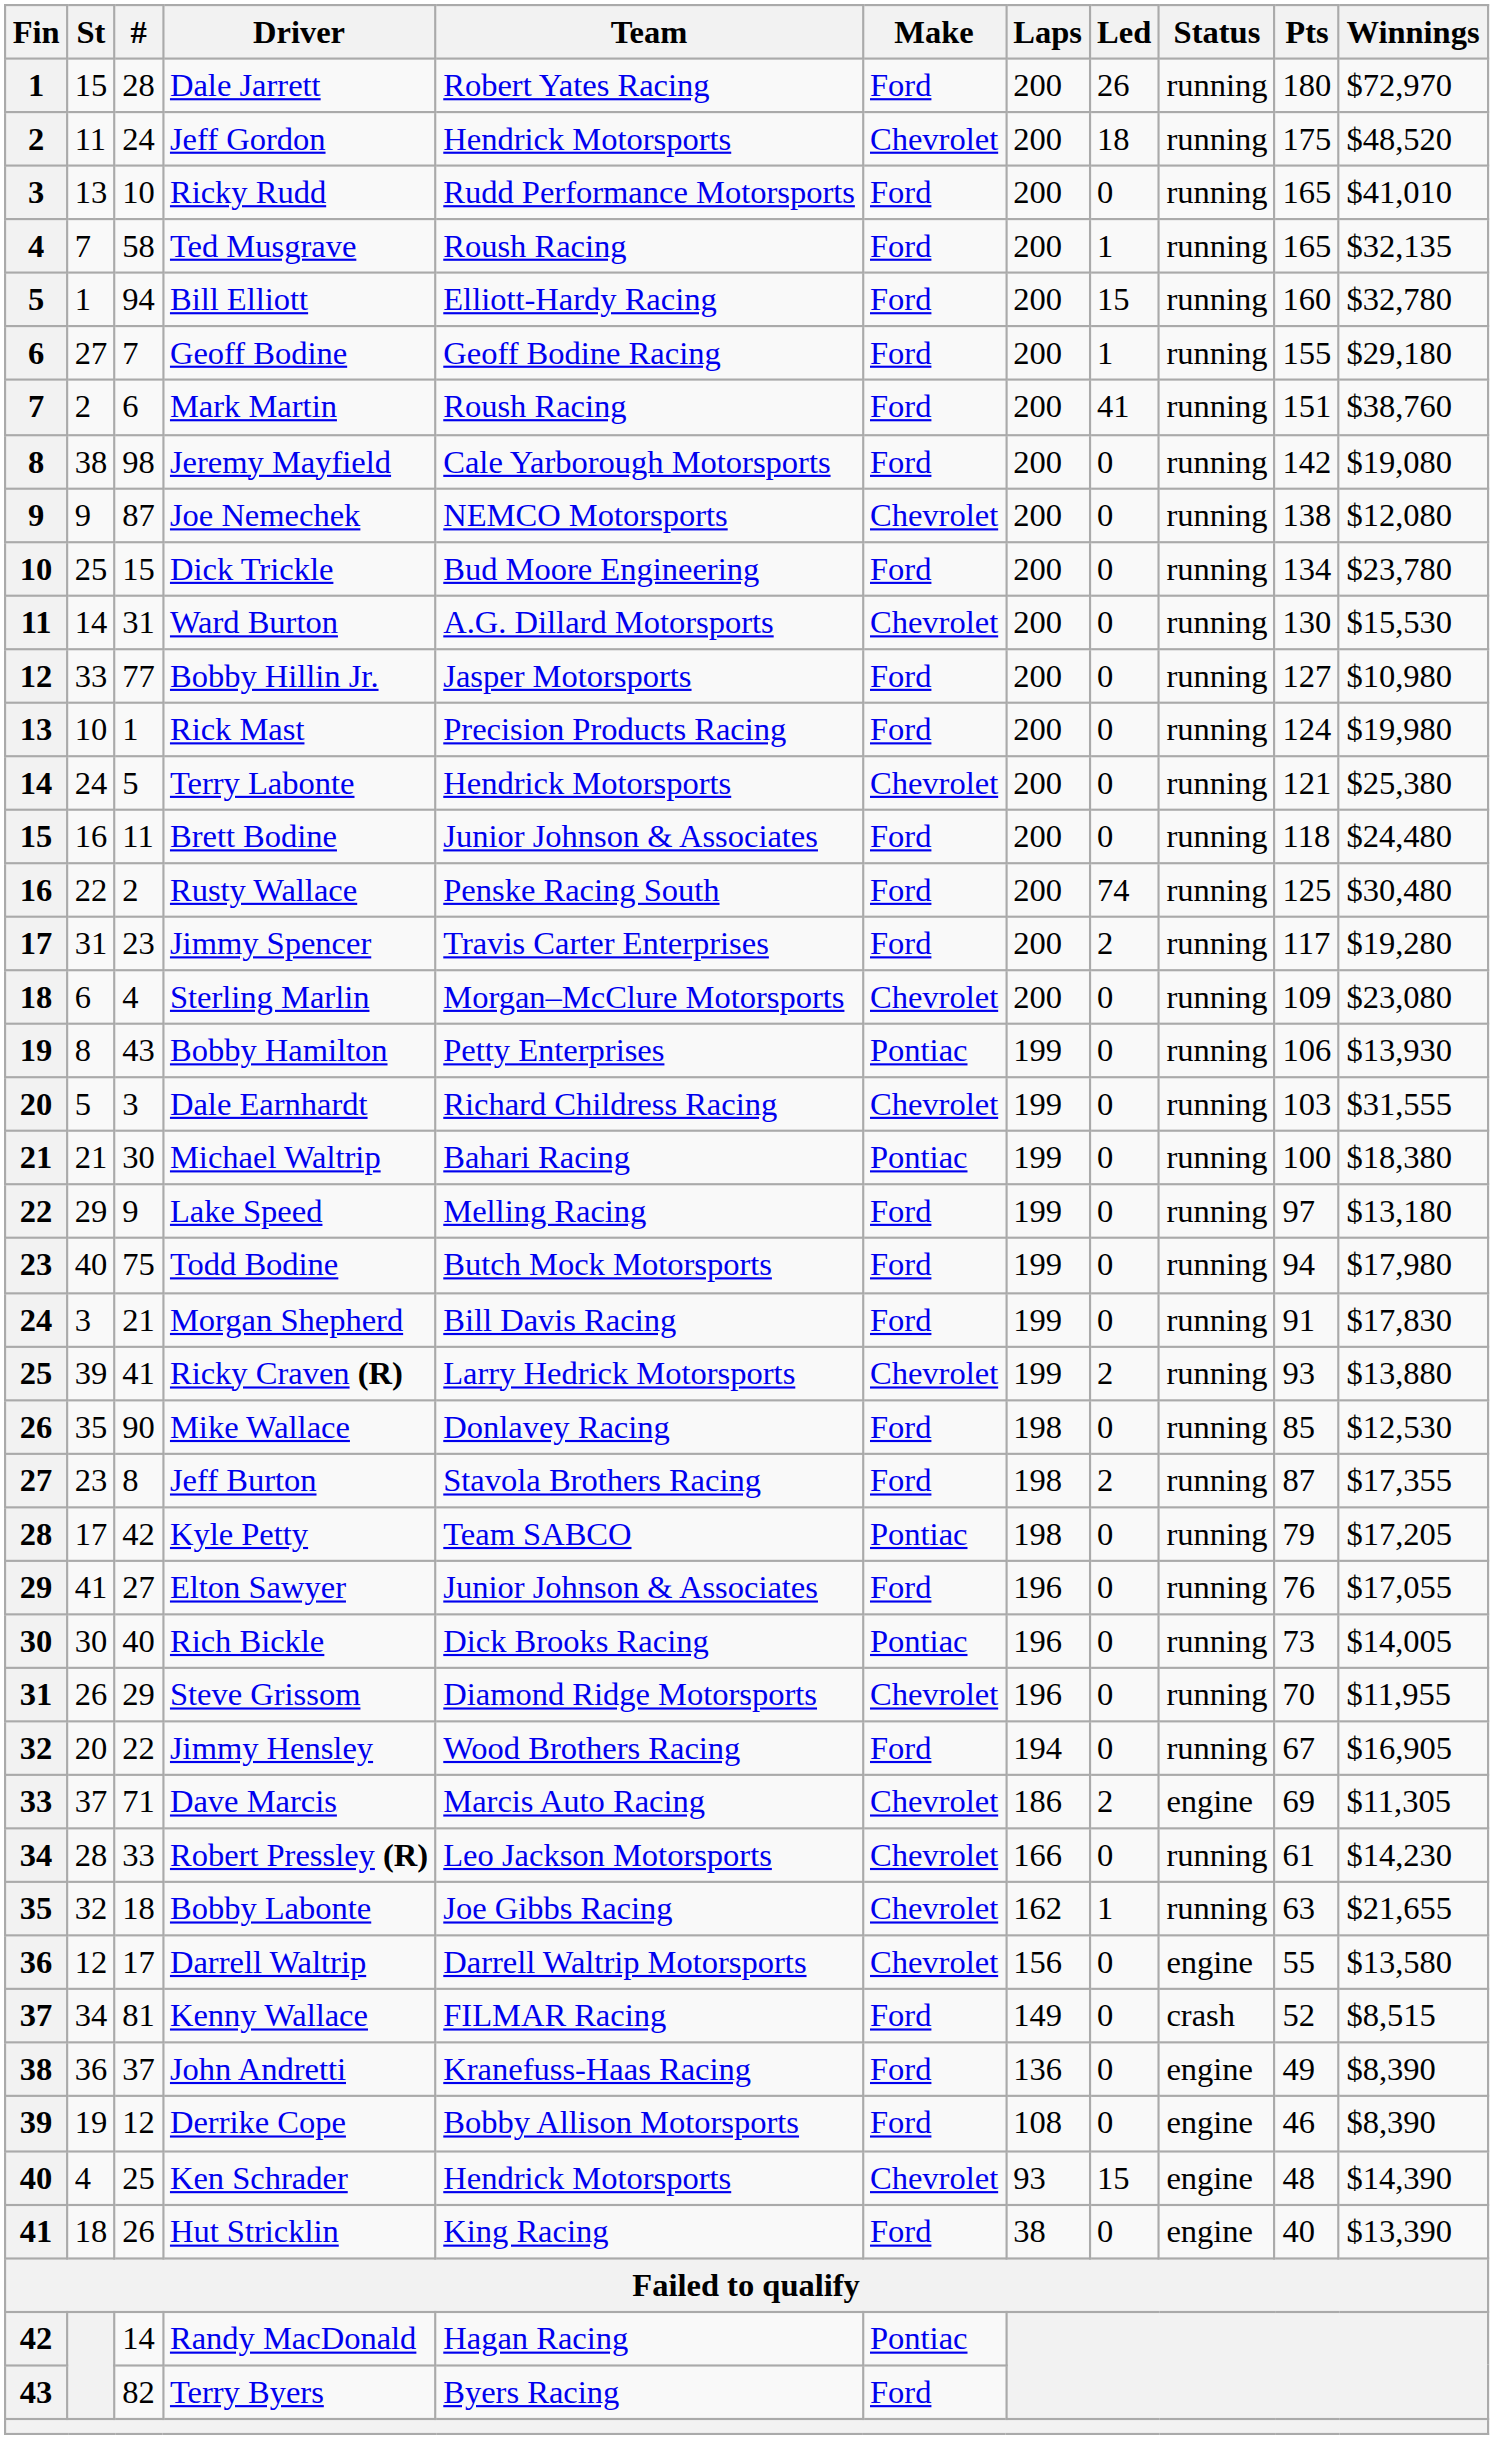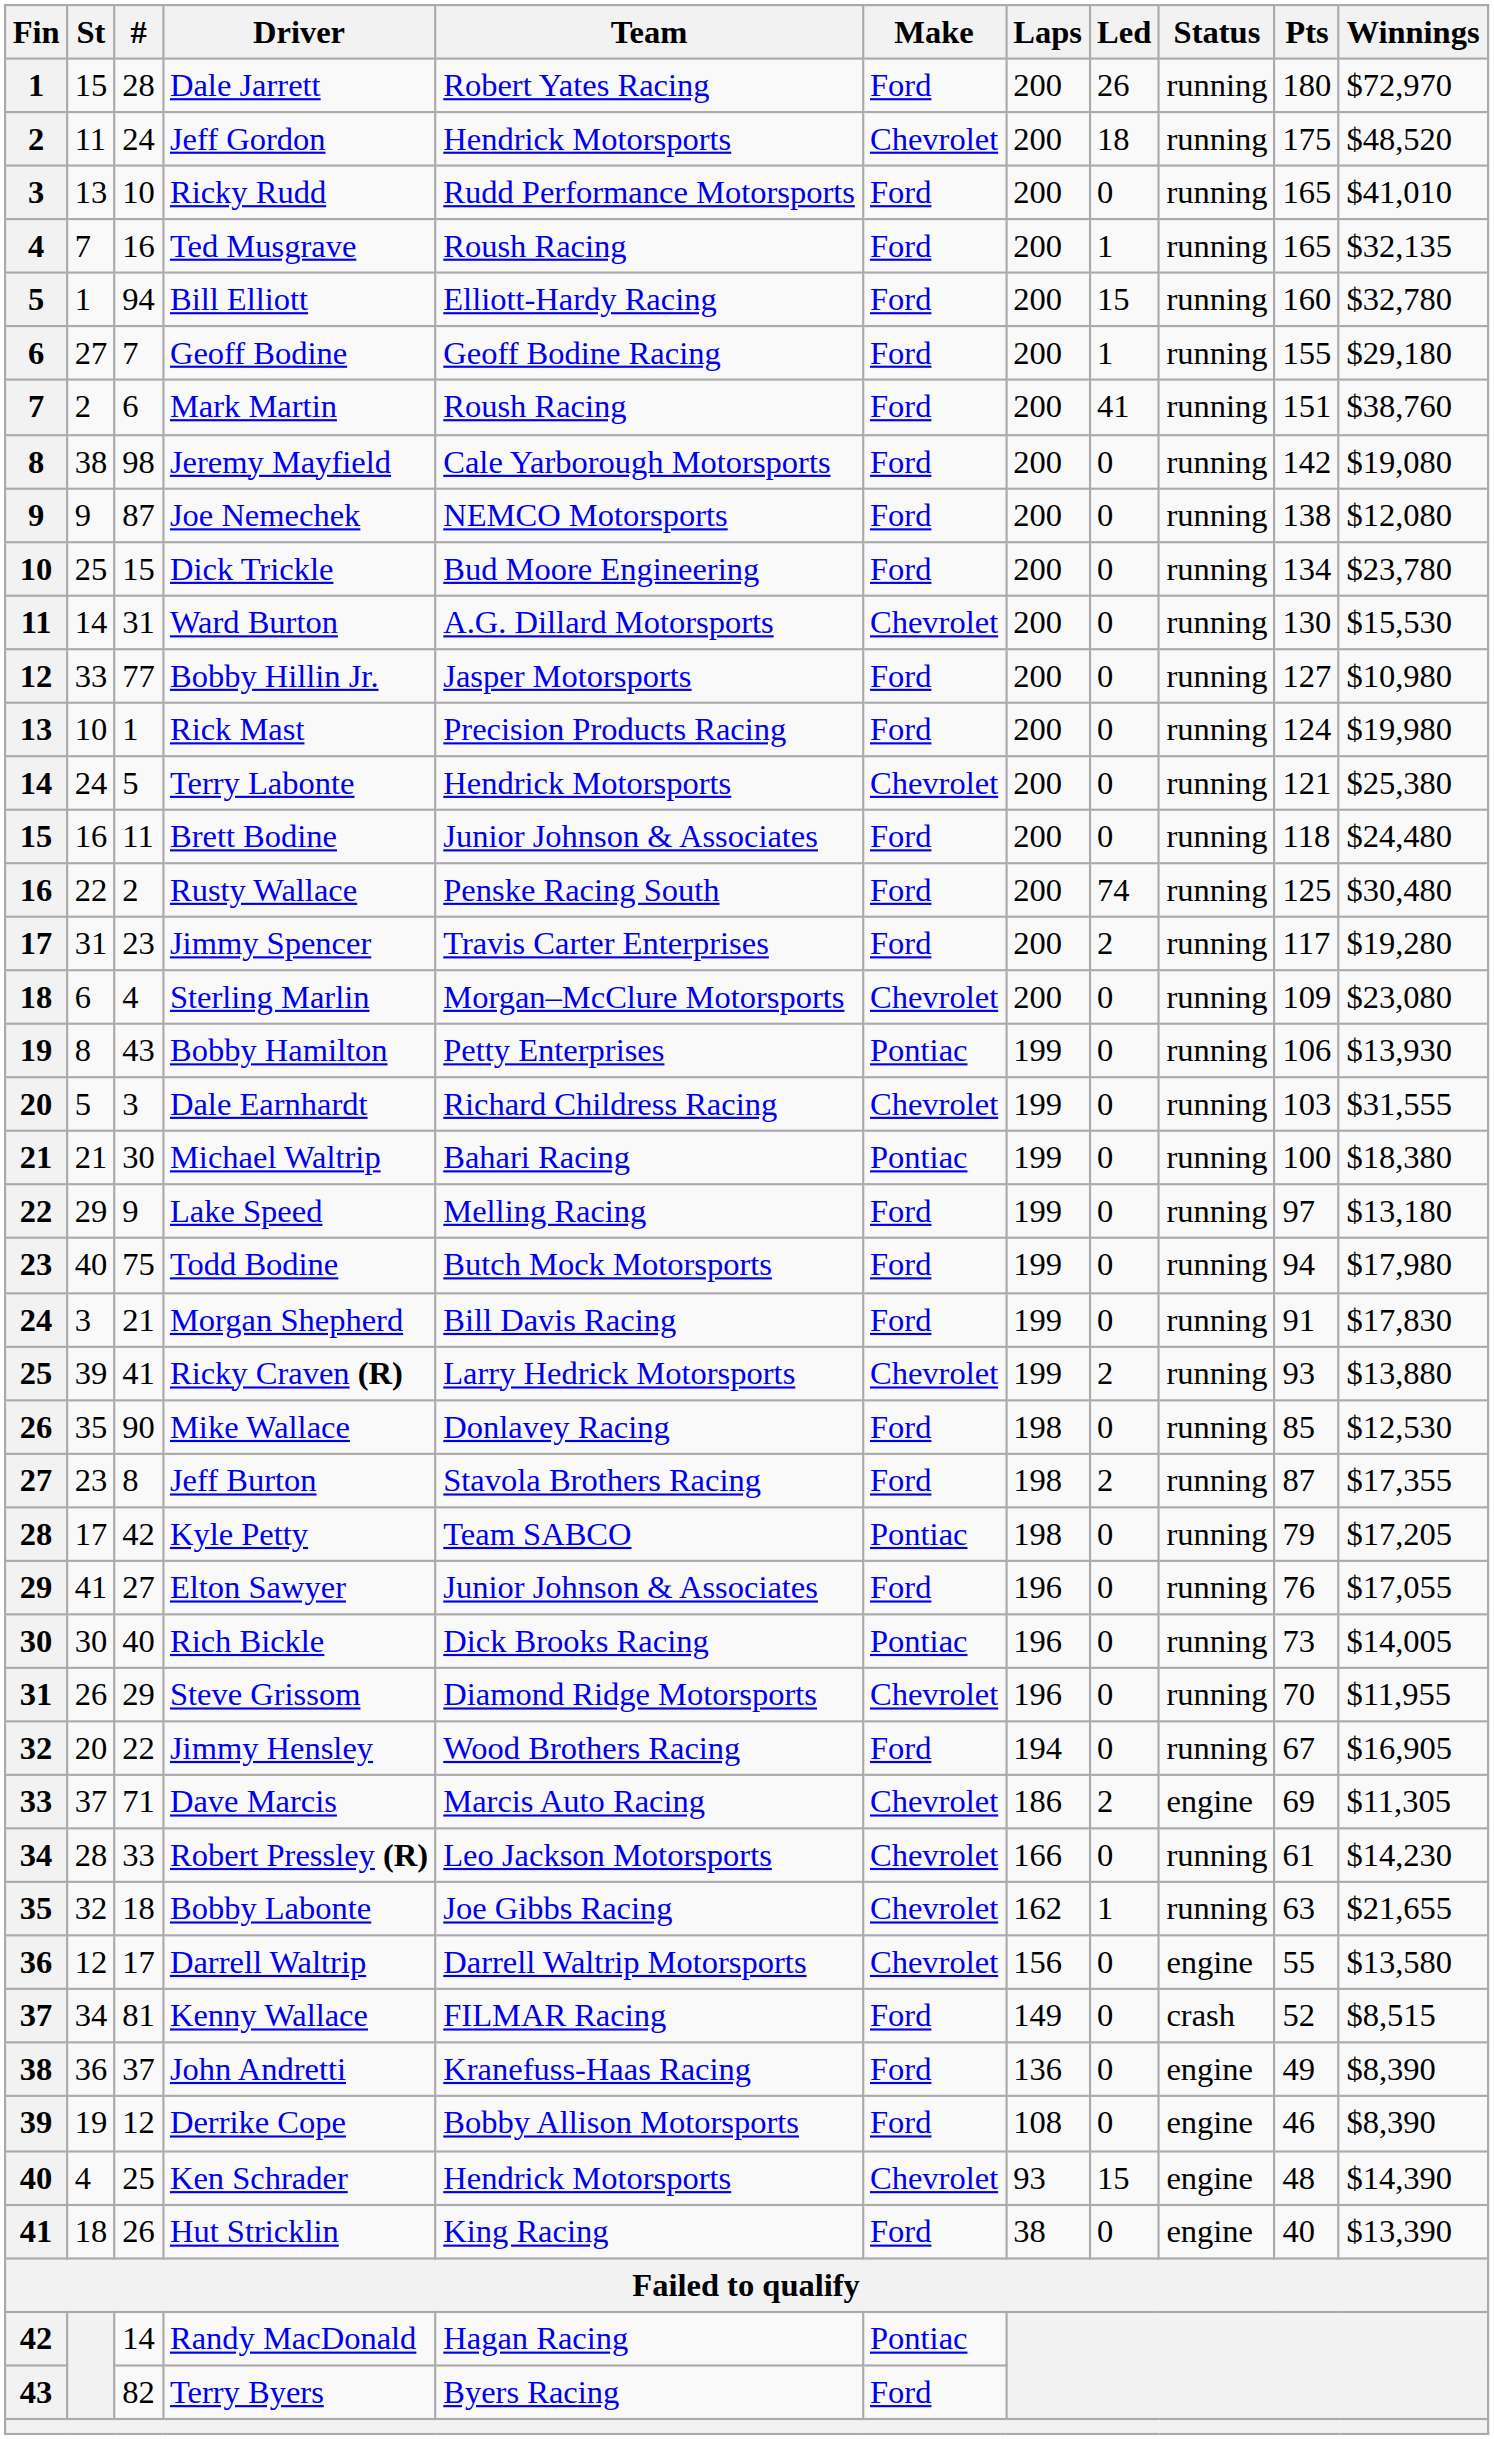Ted Musgrave | #: 58 -> 16
Joe Nemechek | Make: Chevrolet -> Ford
